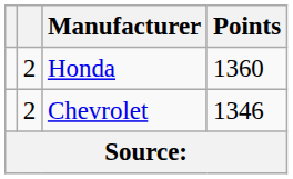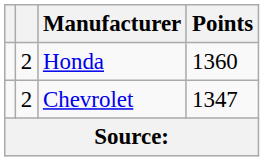Chevrolet | Points: 1346 -> 1347
